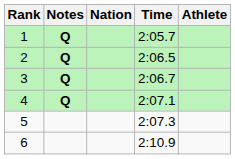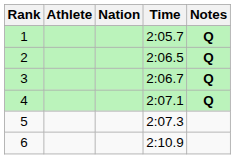columns swapped: Athlete <-> Notes
